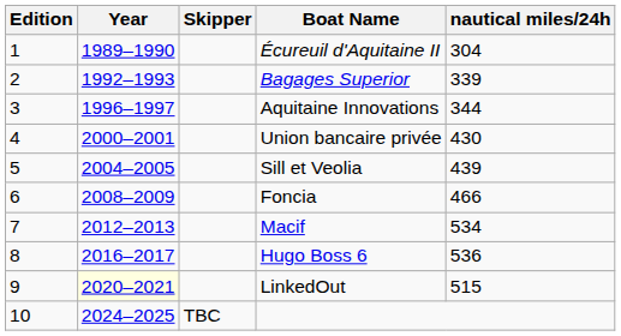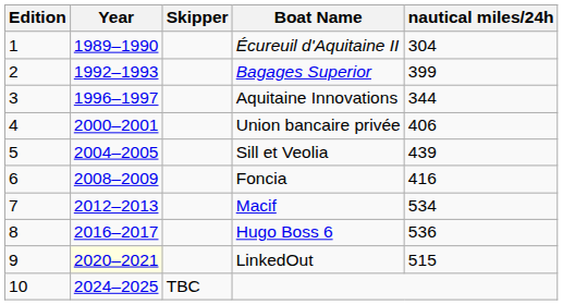Bagages Superior | nautical miles/24h: 339 -> 399
Union bancaire privée | nautical miles/24h: 430 -> 406
Foncia | nautical miles/24h: 466 -> 416
